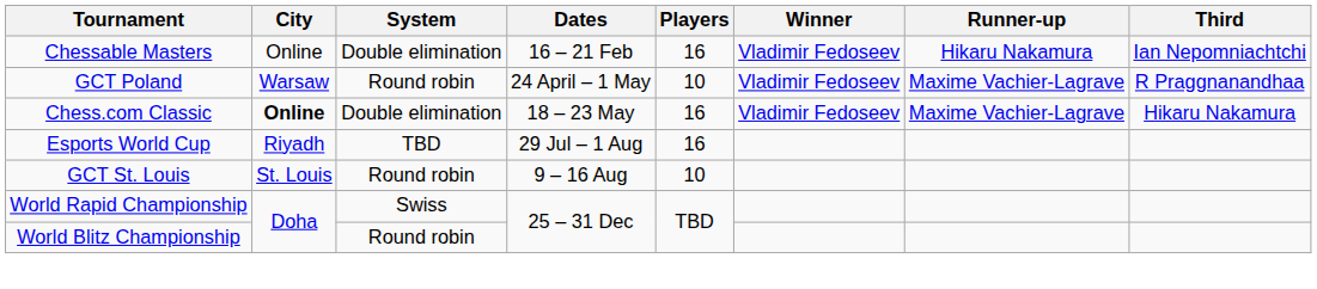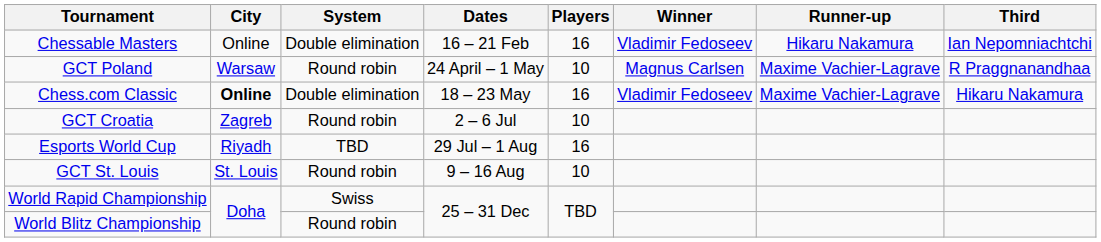GCT Poland | Winner: Vladimir Fedoseev -> Magnus Carlsen
+ row: GCT Croatia | Zagreb | Round robin | 2 – 6 Jul | 10
